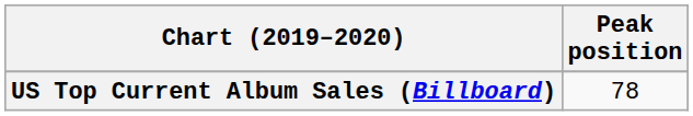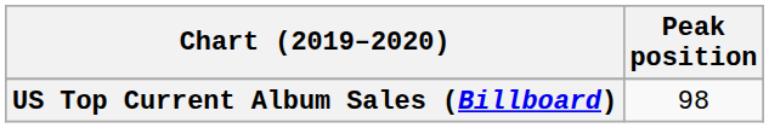US Top Current Album Sales (Billboard) | Peak position: 78 -> 98
